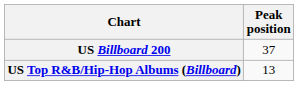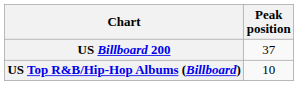US Top R&B/Hip-Hop Albums (Billboard) | Peak position: 13 -> 10
